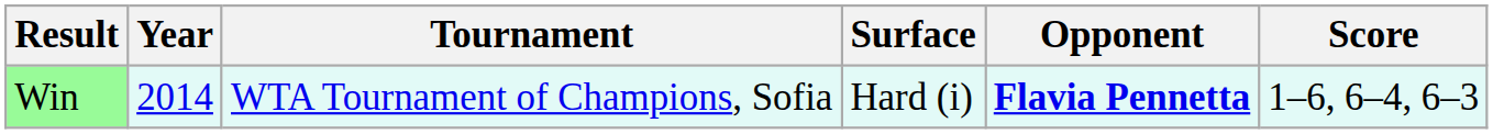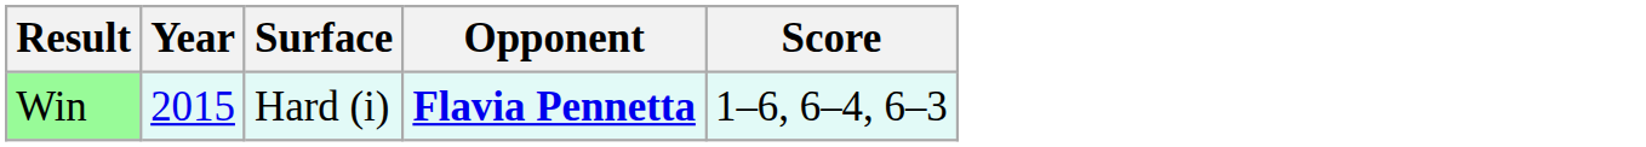- column: Tournament | WTA Tournament of Champions, Sofia
Win | Year: 2014 -> 2015
